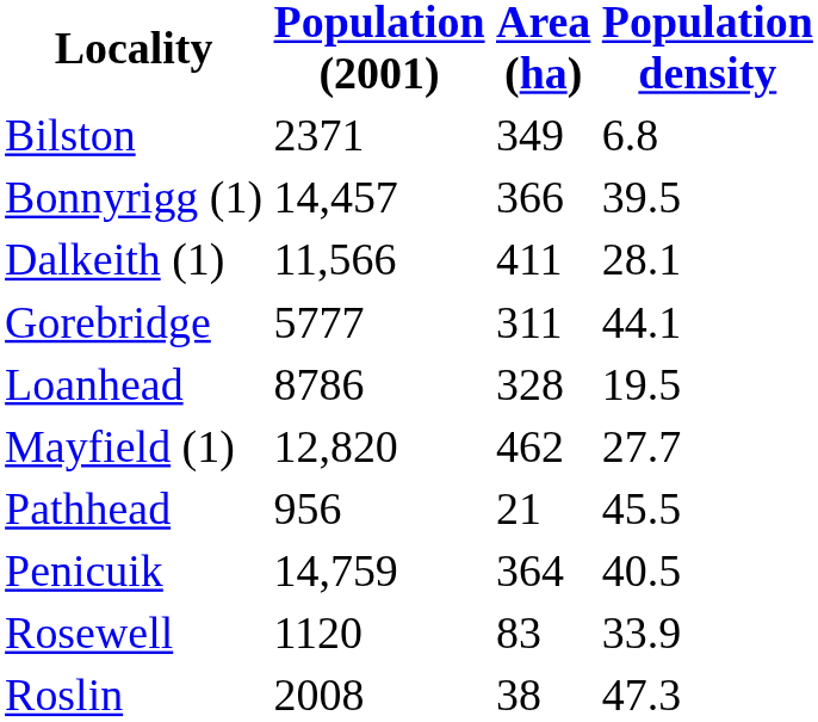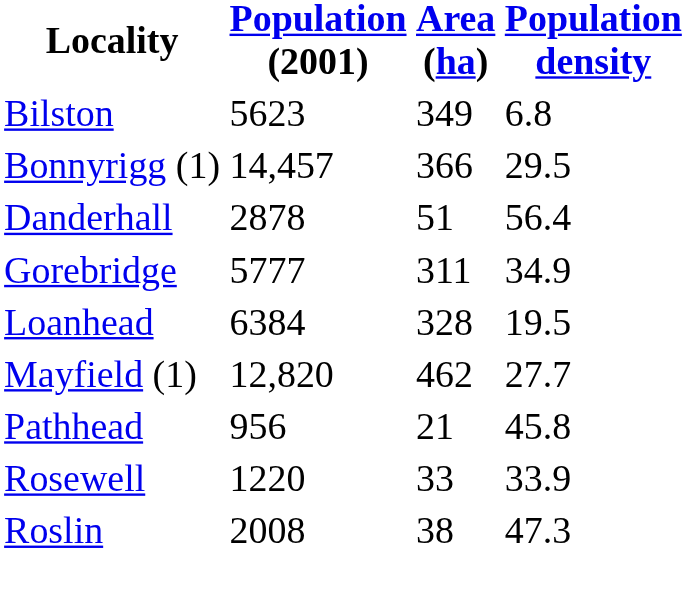Bilston | Population (2001): 2371 -> 5623
Bonnyrigg (1) | Population density: 39.5 -> 29.5
- row: Dalkeith (1) | 11,566 | 411 | 28.1
+ row: Danderhall | 2878 | 51 | 56.4
Gorebridge | Population density: 44.1 -> 34.9
Loanhead | Population (2001): 8786 -> 6384
Pathhead | Population density: 45.5 -> 45.8
- row: Penicuik | 14,759 | 364 | 40.5
Rosewell | Population (2001): 1120 -> 1220
Rosewell | Area (ha): 83 -> 33
